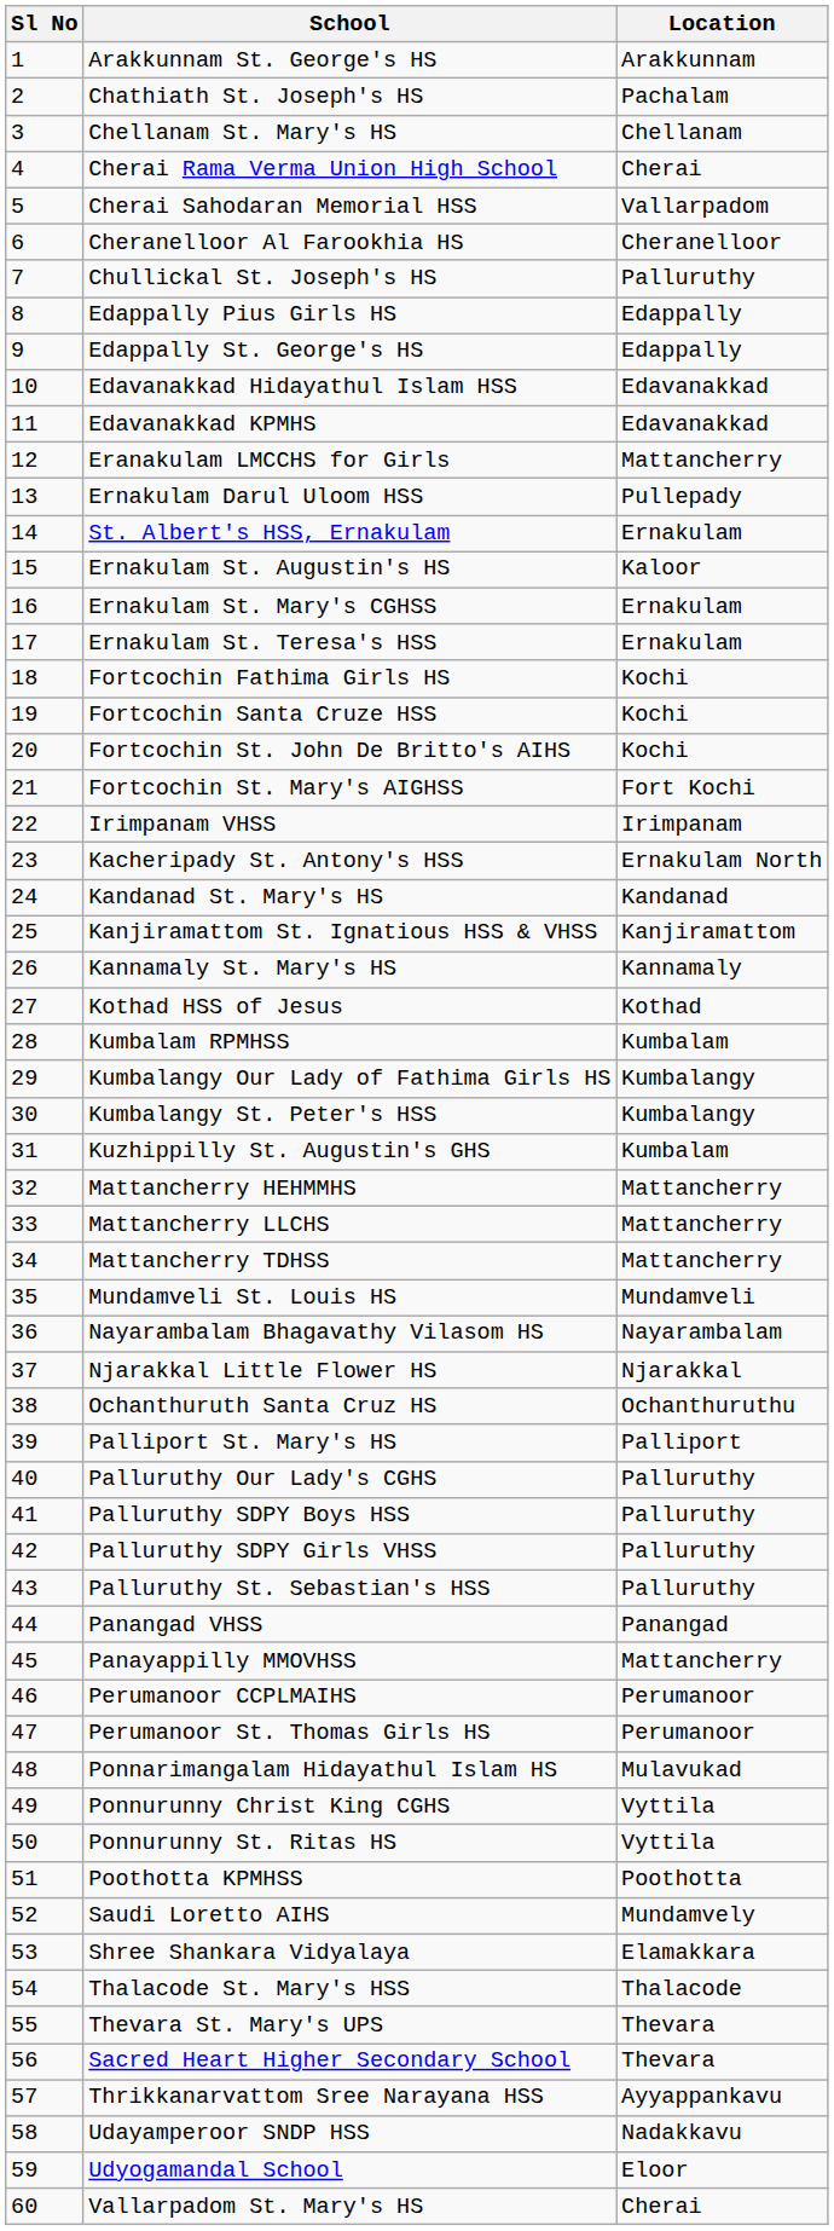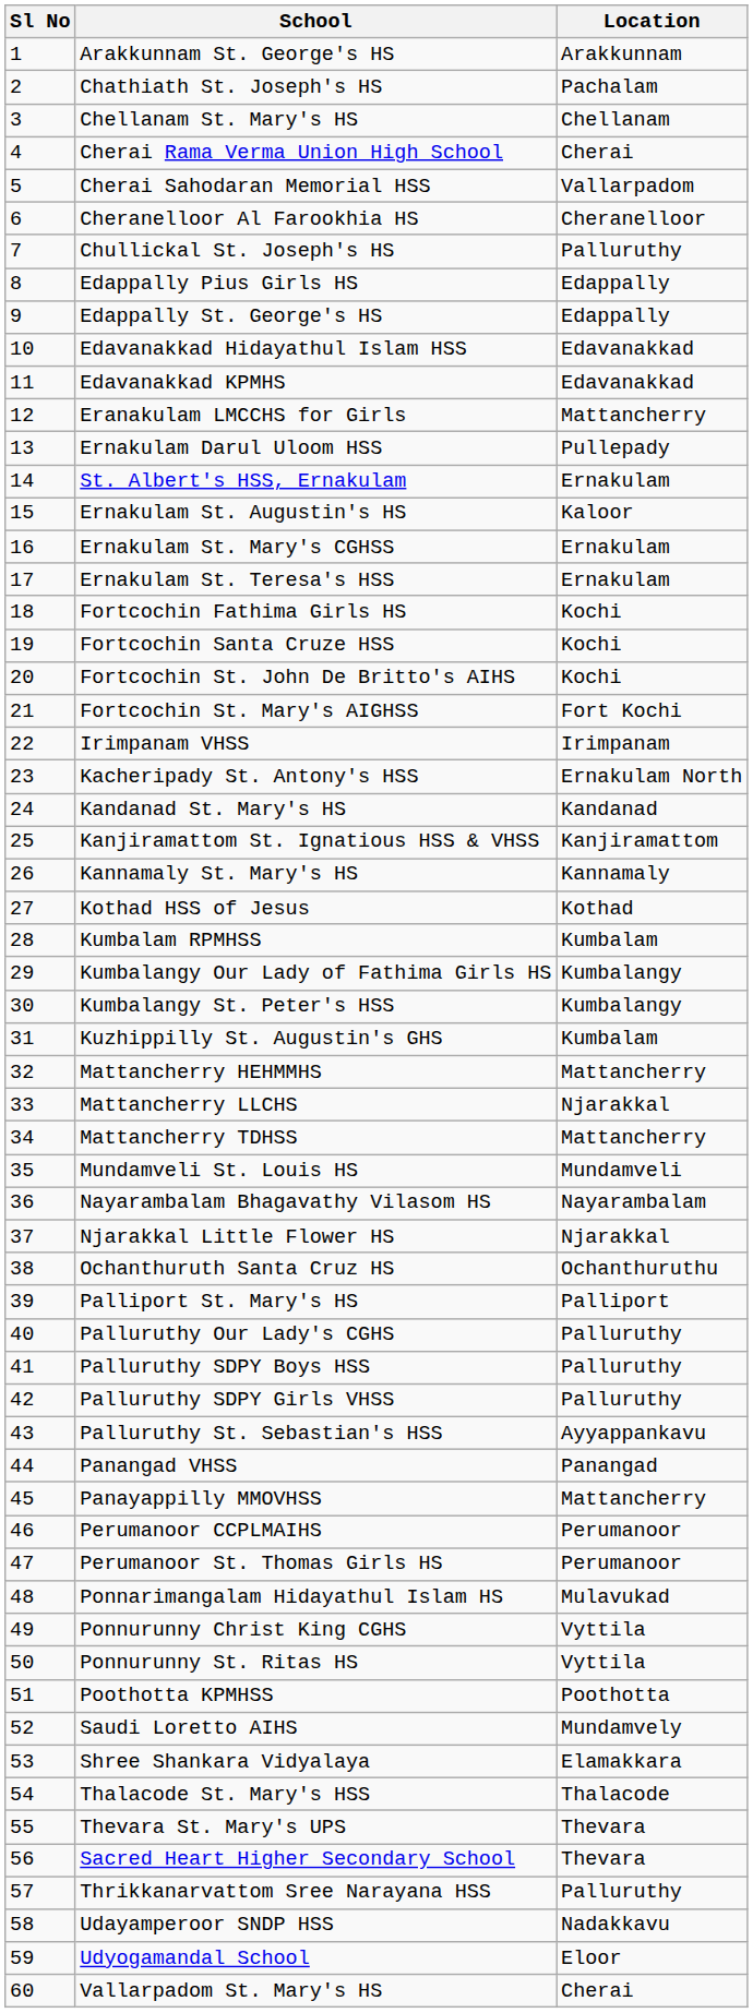Mattancherry LLCHS | Location: Mattancherry -> Njarakkal
Palluruthy St. Sebastian's HSS | Location: Palluruthy -> Ayyappankavu
Thrikkanarvattom Sree Narayana HSS | Location: Ayyappankavu -> Palluruthy
